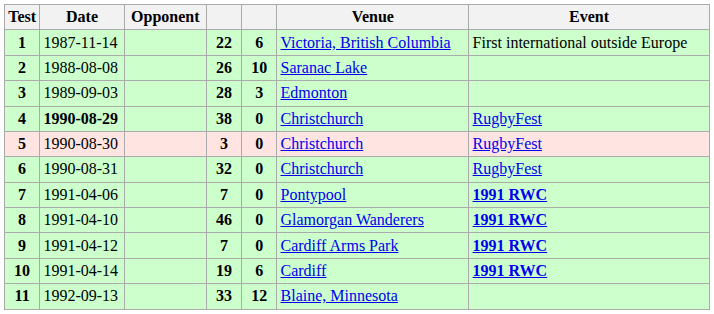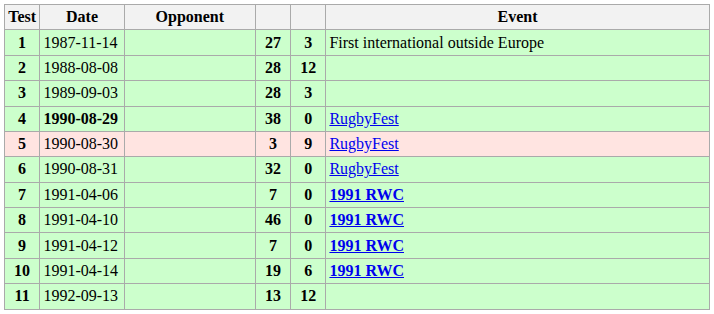- column: Venue | Victoria, British Columbia | Saranac Lake | Edmonton | Christchurch | Christchurch | Christchurch | Pontypool | Glamorgan Wanderers | Cardiff Arms Park | Cardiff | Blaine, Minnesota
1 | column 4: 22 -> 27
1 | column 5: 6 -> 3
2 | column 4: 26 -> 28
2 | column 5: 10 -> 12
5 | column 5: 0 -> 9
11 | column 4: 33 -> 13
